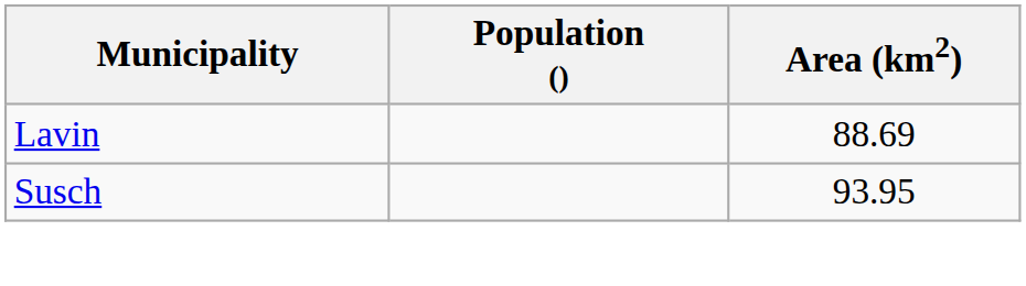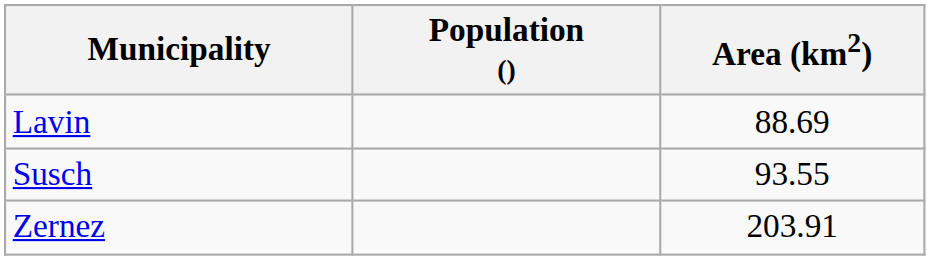Susch | Area (km2): 93.95 -> 93.55
+ row: Zernez | 203.91
